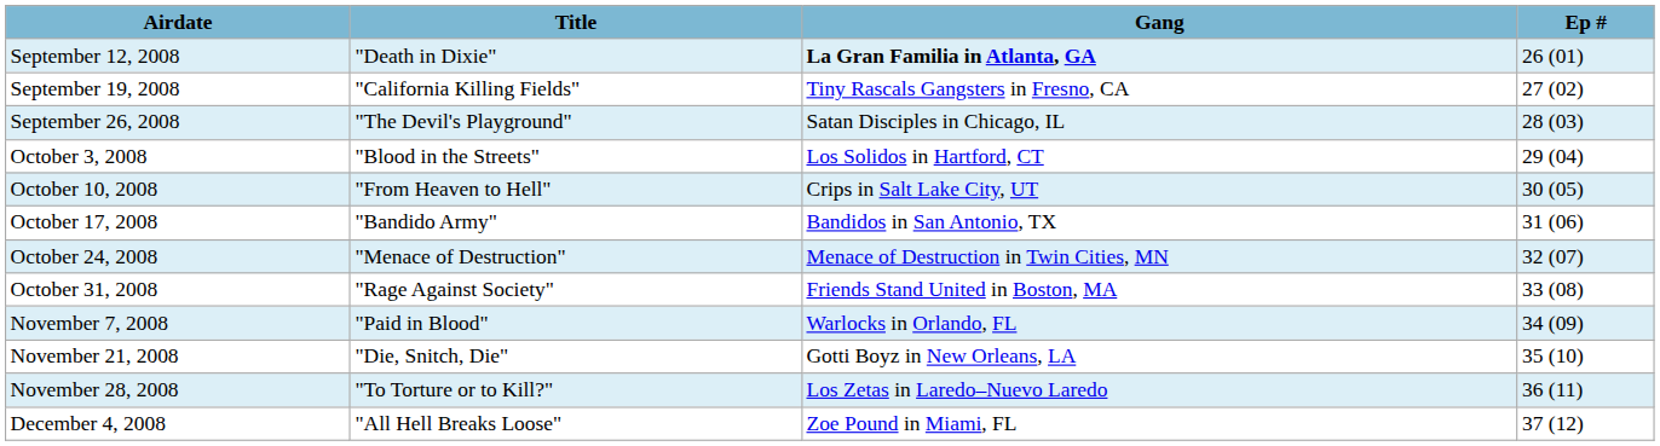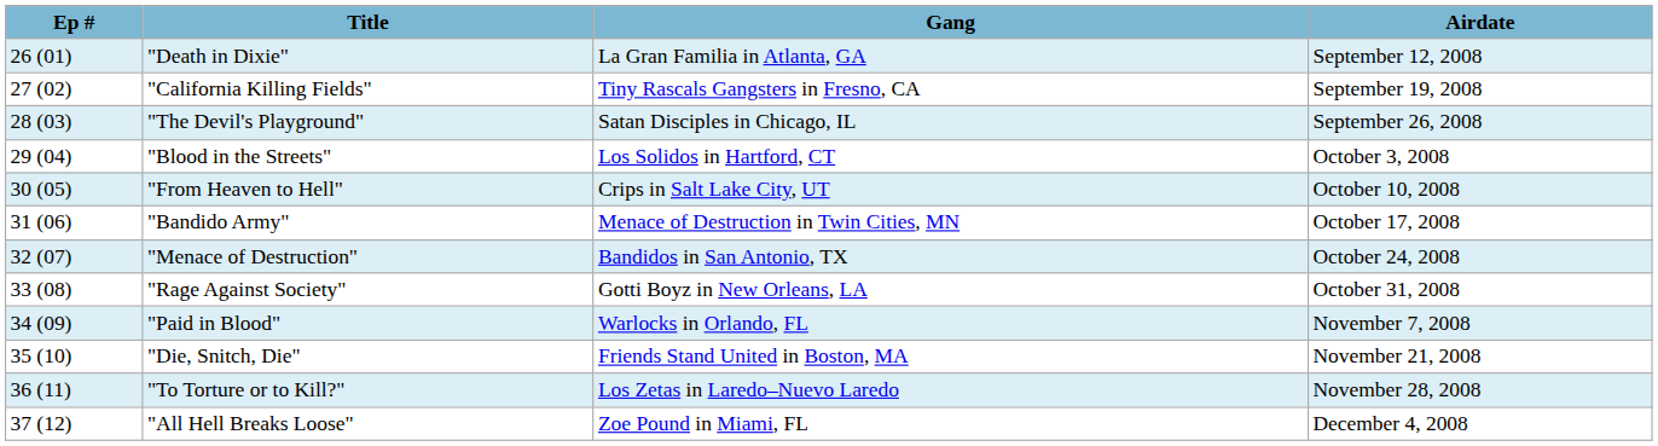columns swapped: Ep # <-> Airdate
"Death in Dixie" | Gang: bold -> normal
"Bandido Army" | Gang: Bandidos in San Antonio, TX -> Menace of Destruction in Twin Cities, MN
"Menace of Destruction" | Gang: Menace of Destruction in Twin Cities, MN -> Bandidos in San Antonio, TX
"Rage Against Society" | Gang: Friends Stand United in Boston, MA -> Gotti Boyz in New Orleans, LA
"Die, Snitch, Die" | Gang: Gotti Boyz in New Orleans, LA -> Friends Stand United in Boston, MA
